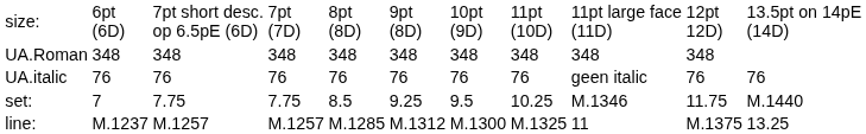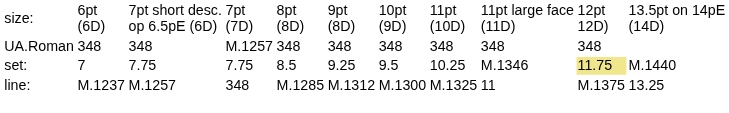UA.Roman | column 4: 348 -> M.1257
- row: UA.italic | 76 | 76 | 76 | 76 | 76 | 76 | 76 | geen italic | 76 | 76
set: | column 10: no background -> khaki background
line: | column 4: M.1257 -> 348
